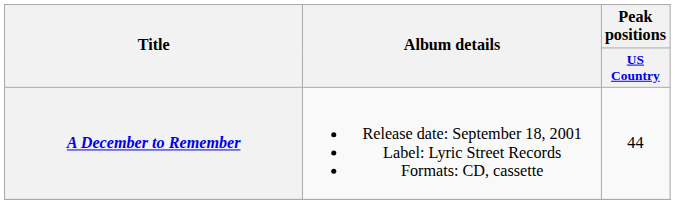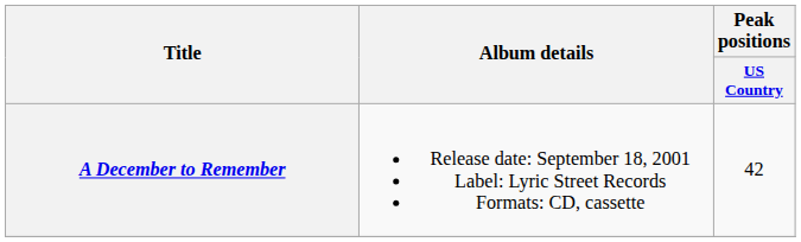A December to Remember | Peak positions / US Country: 44 -> 42
